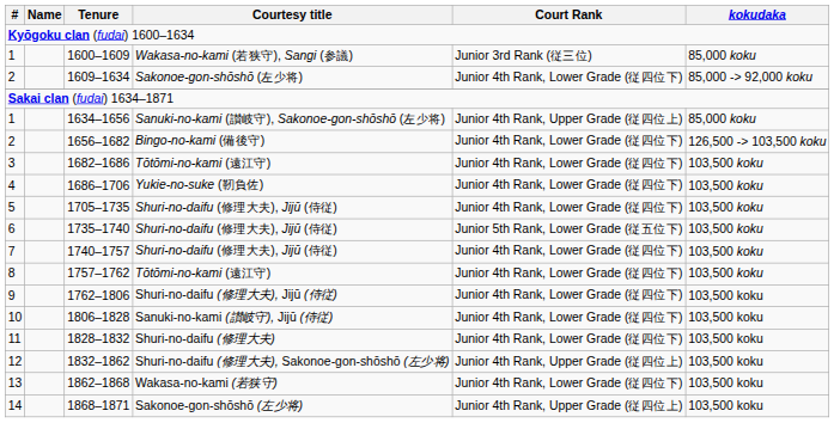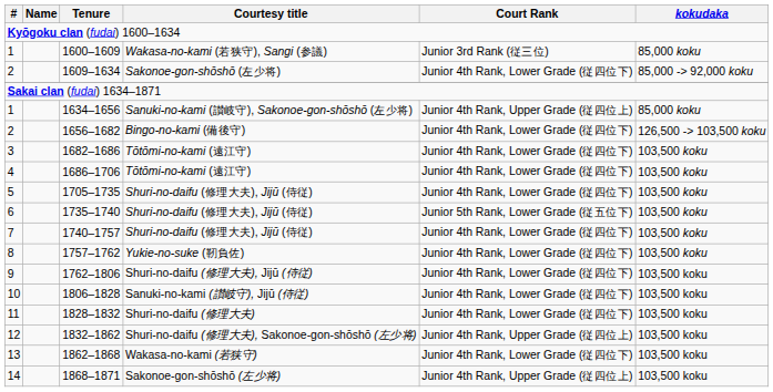1686–1706 | Courtesy title: Yukie-no-suke (靭負佐) -> Tōtōmi-no-kami (遠江守)
1757–1762 | Courtesy title: Tōtōmi-no-kami (遠江守) -> Yukie-no-suke (靭負佐)
